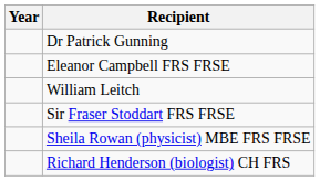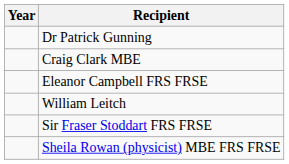+ row: Craig Clark MBE
- row: Richard Henderson (biologist) CH FRS
